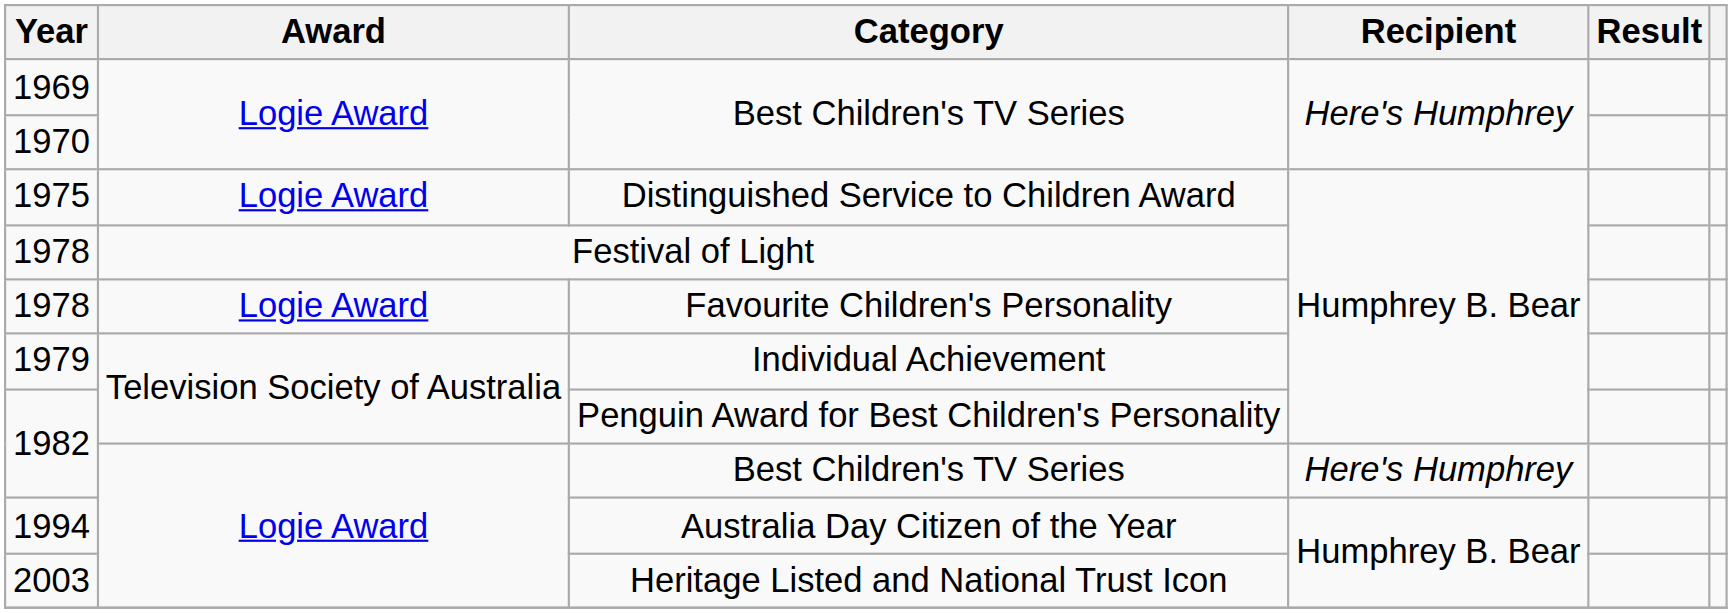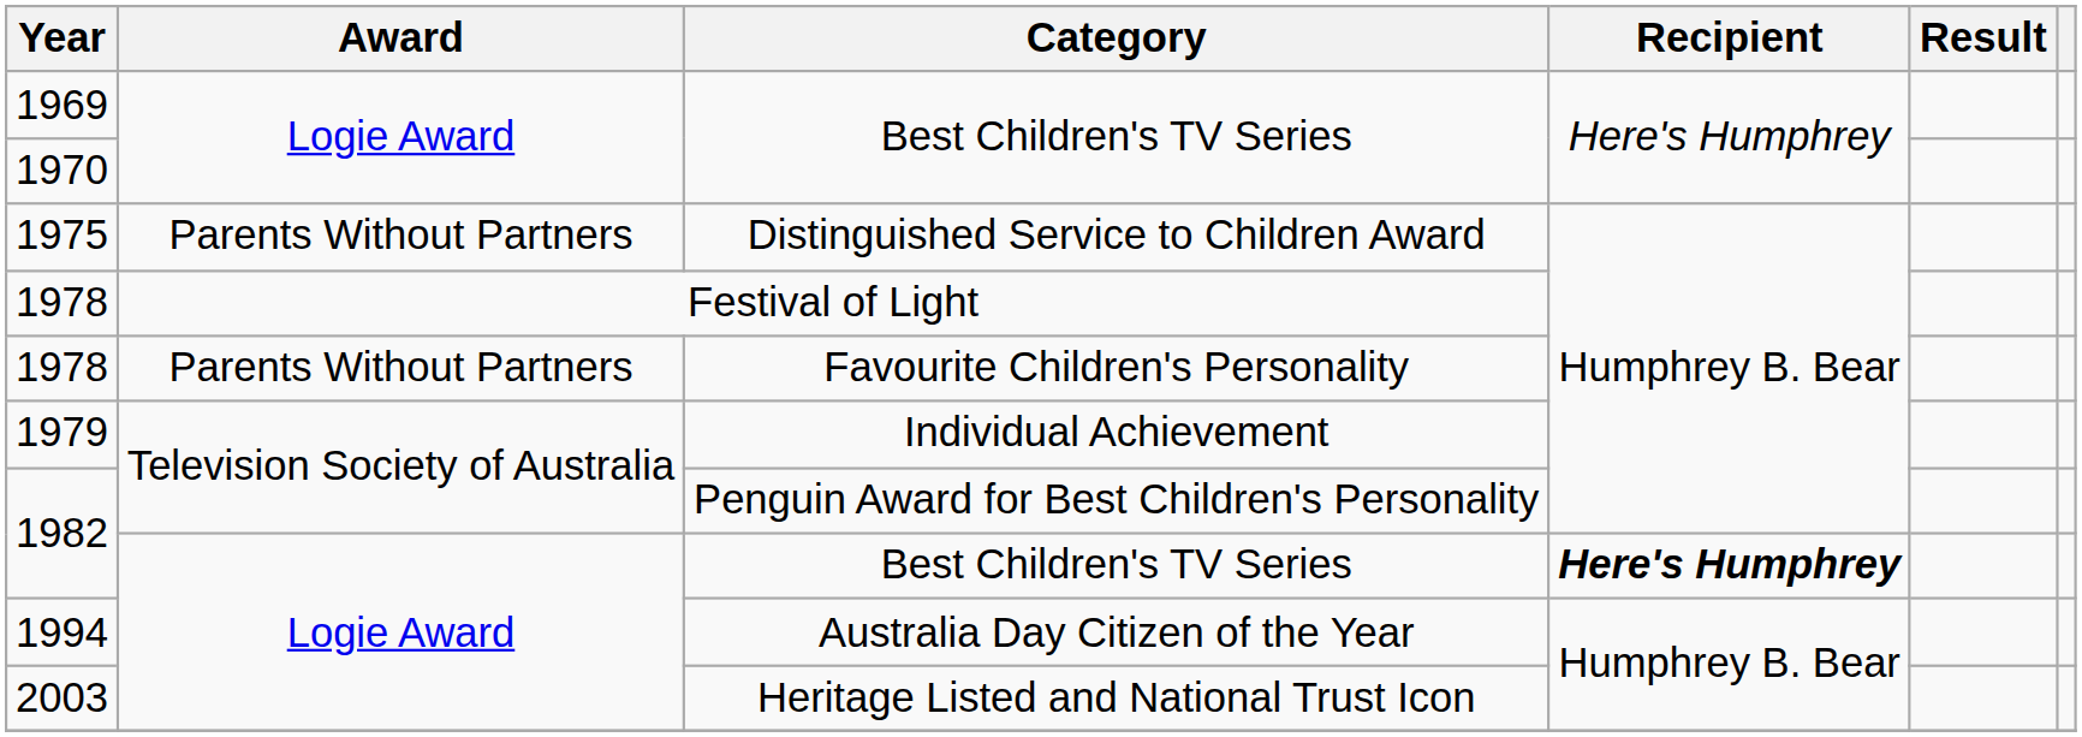1975 | Award: Logie Award -> Parents Without Partners
1978 / Favourite Children's Personality | Award: Logie Award -> Parents Without Partners
1982 / Best Children's TV Series | Recipient: normal -> bold
